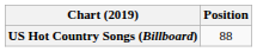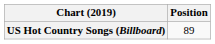US Hot Country Songs (Billboard) | Position: 88 -> 89
